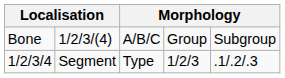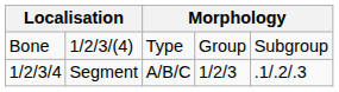Bone | column 3: A/B/C -> Type
1/2/3/4 | column 3: Type -> A/B/C
